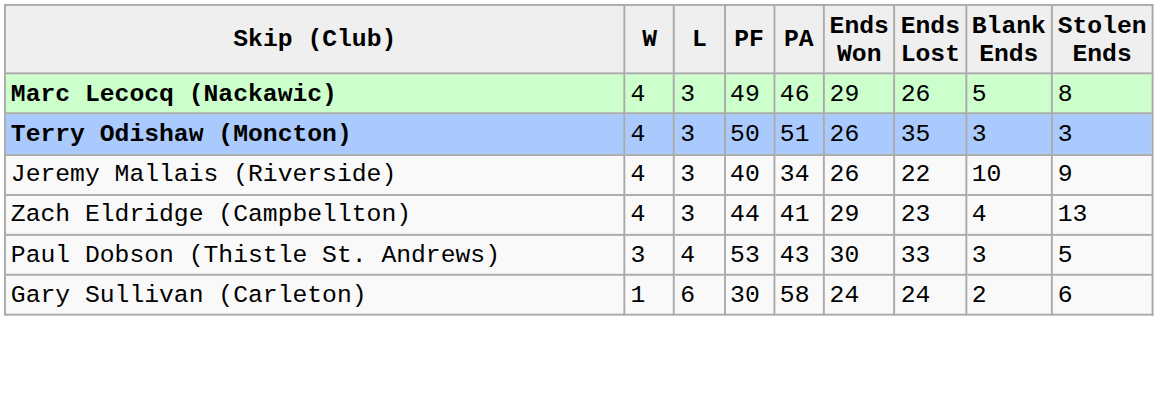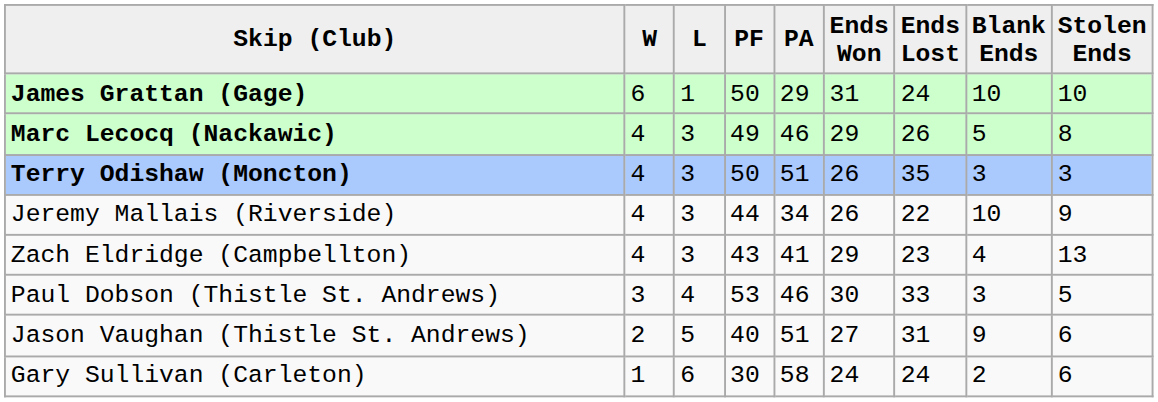+ row: James Grattan (Gage) | 6 | 1 | 50 | 29 | 31 | 24 | 10 | 10
Jeremy Mallais (Riverside) | PF: 40 -> 44
Zach Eldridge (Campbellton) | PF: 44 -> 43
Paul Dobson (Thistle St. Andrews) | PA: 43 -> 46
+ row: Jason Vaughan (Thistle St. Andrews) | 2 | 5 | 40 | 51 | 27 | 31 | 9 | 6
